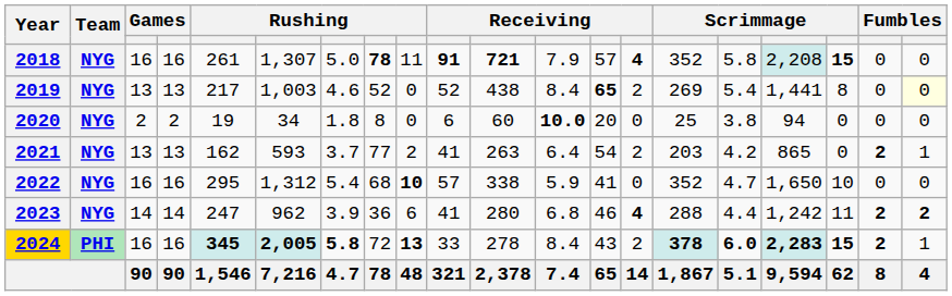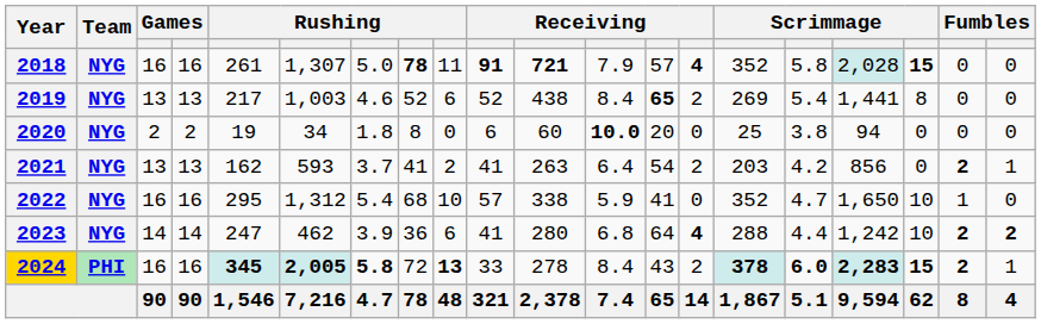2018 | column 17: 2,208 -> 2,028
2019 | column 9: 0 -> 6
2019 | column 20: lightyellow background -> no background
2021 | column 8: 77 -> 41
2021 | column 17: 865 -> 856
2022 | column 9: bold -> normal
2022 | column 19: 0 -> 1
2023 | column 6: 962 -> 462
2023 | column 13: 46 -> 64
2023 | column 18: 11 -> 10
